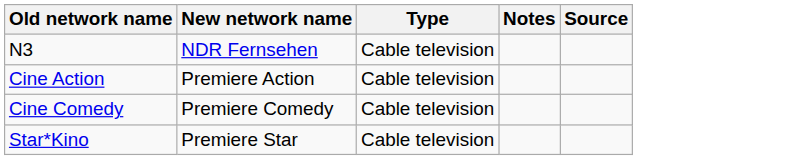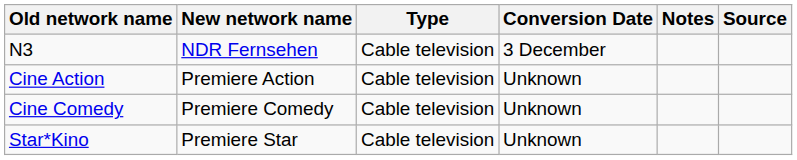+ column: Conversion Date | 3 December | Unknown | Unknown | Unknown
